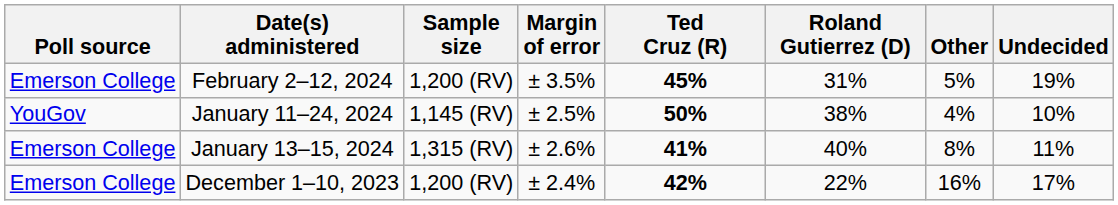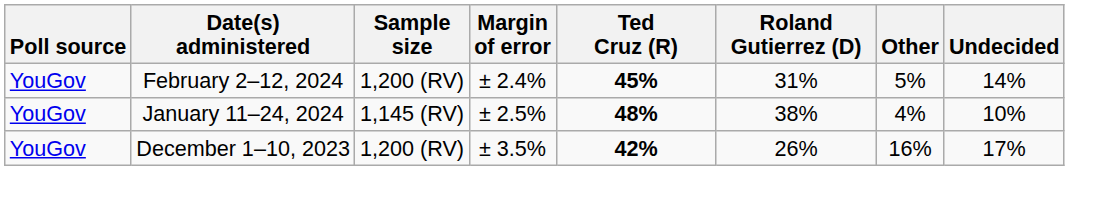February 2–12, 2024 | Poll source: Emerson College -> YouGov
February 2–12, 2024 | Margin of error: ± 3.5% -> ± 2.4%
February 2–12, 2024 | Undecided: 19% -> 14%
January 11–24, 2024 | Ted Cruz (R): 50% -> 48%
- row: Emerson College | January 13–15, 2024 | 1,315 (RV) | ± 2.6% | 41% | 40% | 8% | 11%
December 1–10, 2023 | Poll source: Emerson College -> YouGov
December 1–10, 2023 | Margin of error: ± 2.4% -> ± 3.5%
December 1–10, 2023 | Roland Gutierrez (D): 22% -> 26%
